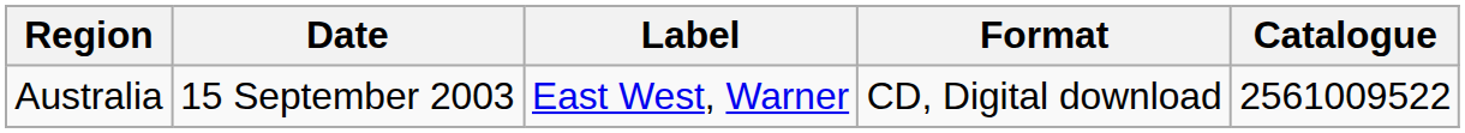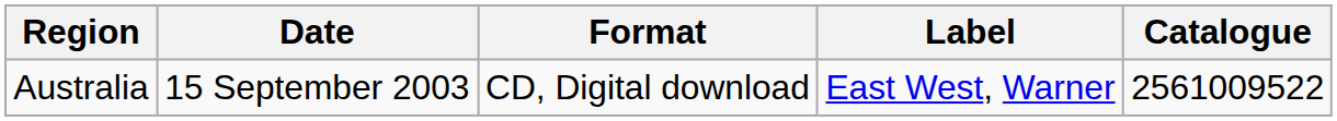columns swapped: Label <-> Format
